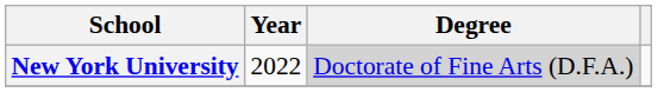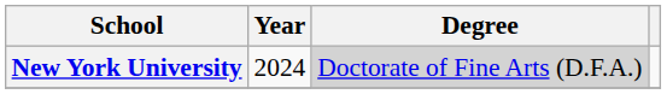New York University | Year: 2022 -> 2024
